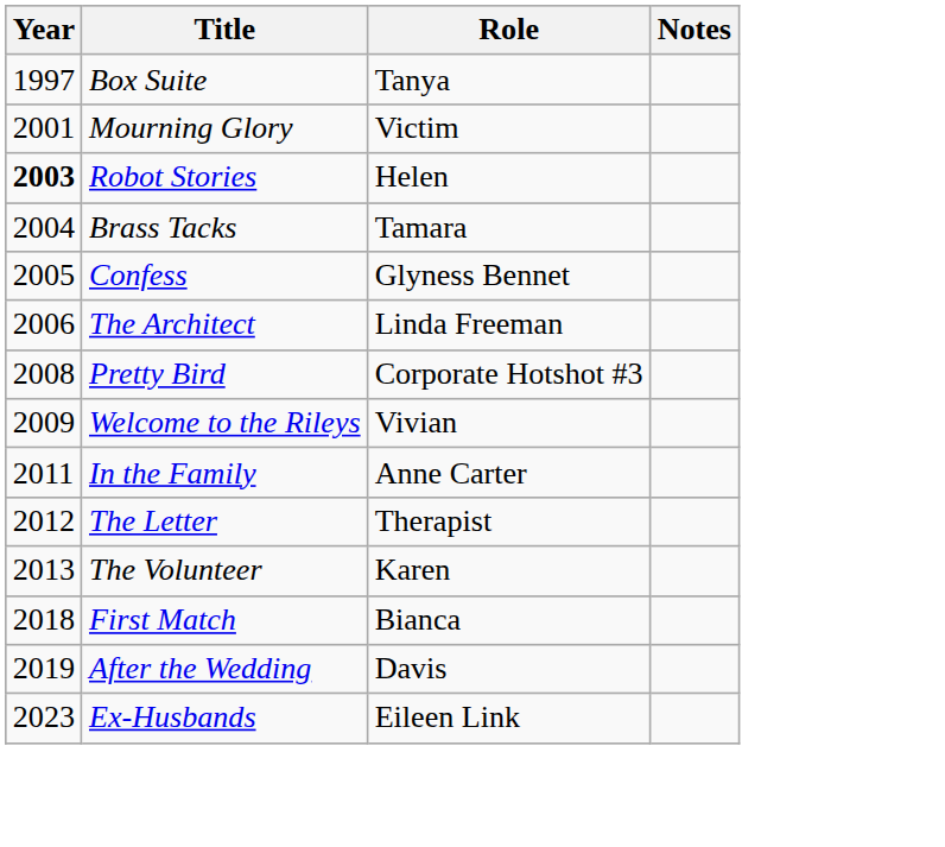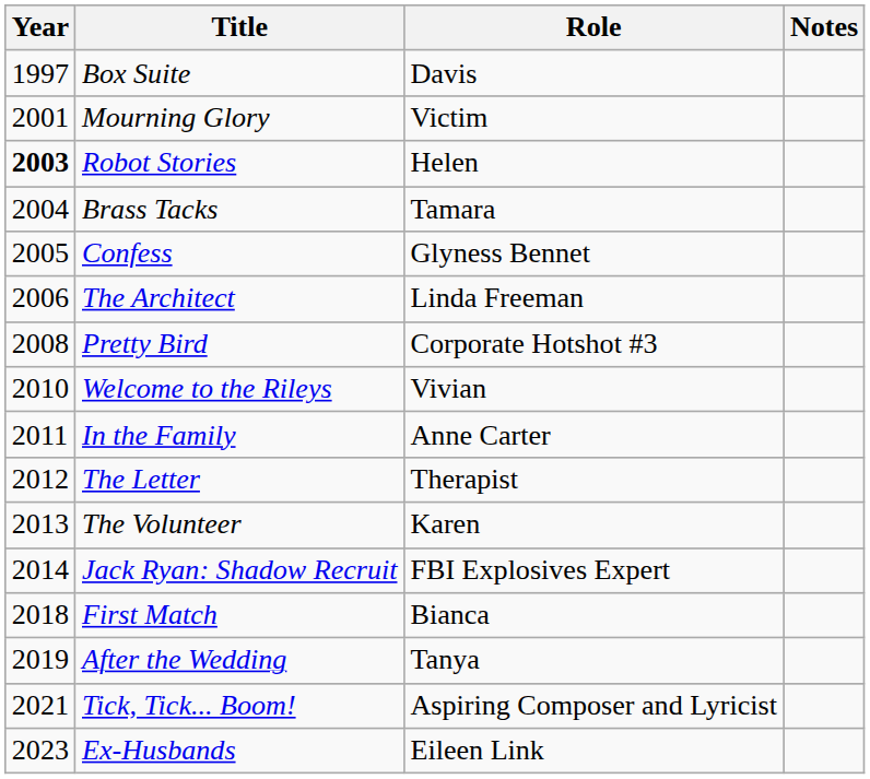Box Suite | Role: Tanya -> Davis
Welcome to the Rileys | Year: 2009 -> 2010
+ row: 2014 | Jack Ryan: Shadow Recruit | FBI Explosives Expert
After the Wedding | Role: Davis -> Tanya
+ row: 2021 | Tick, Tick... Boom! | Aspiring Composer and Lyricist
